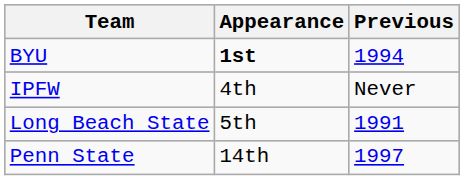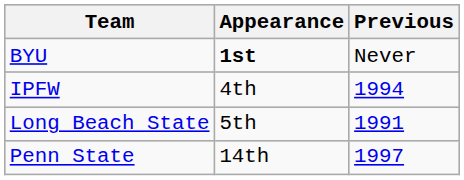BYU | Previous: 1994 -> Never
IPFW | Previous: Never -> 1994
